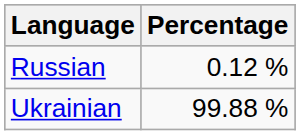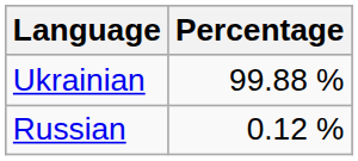rows swapped: Ukrainian <-> Russian
